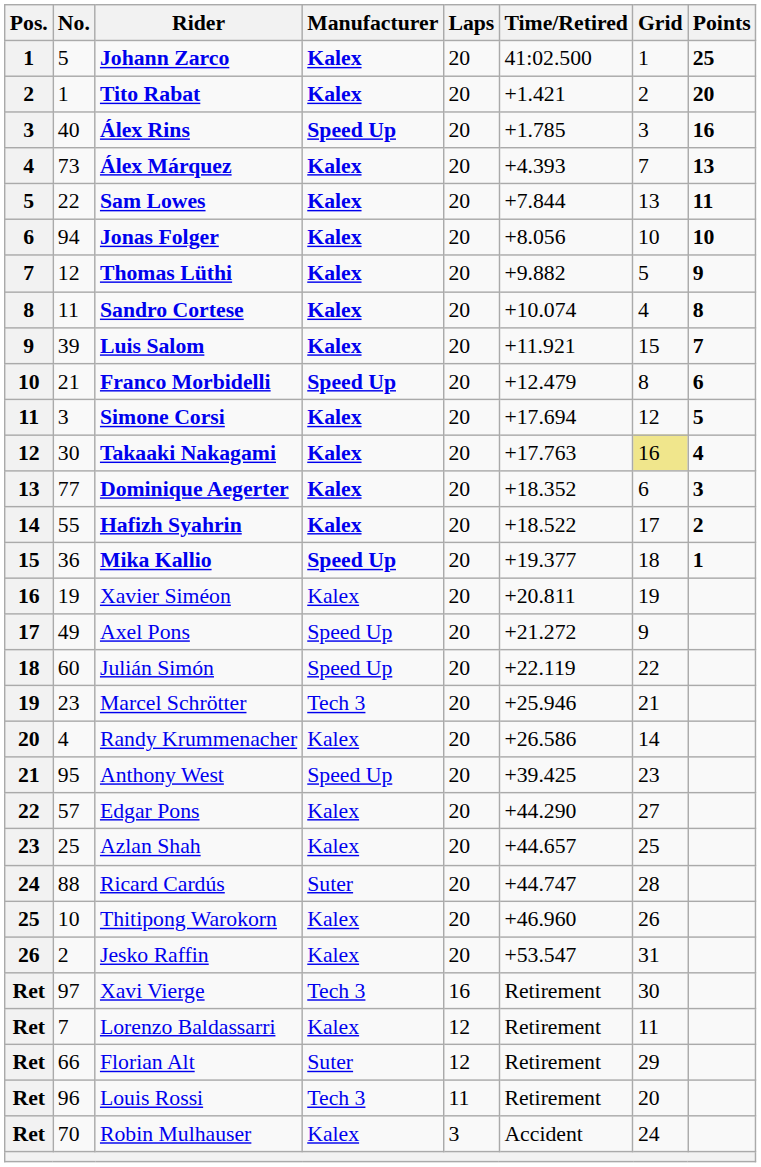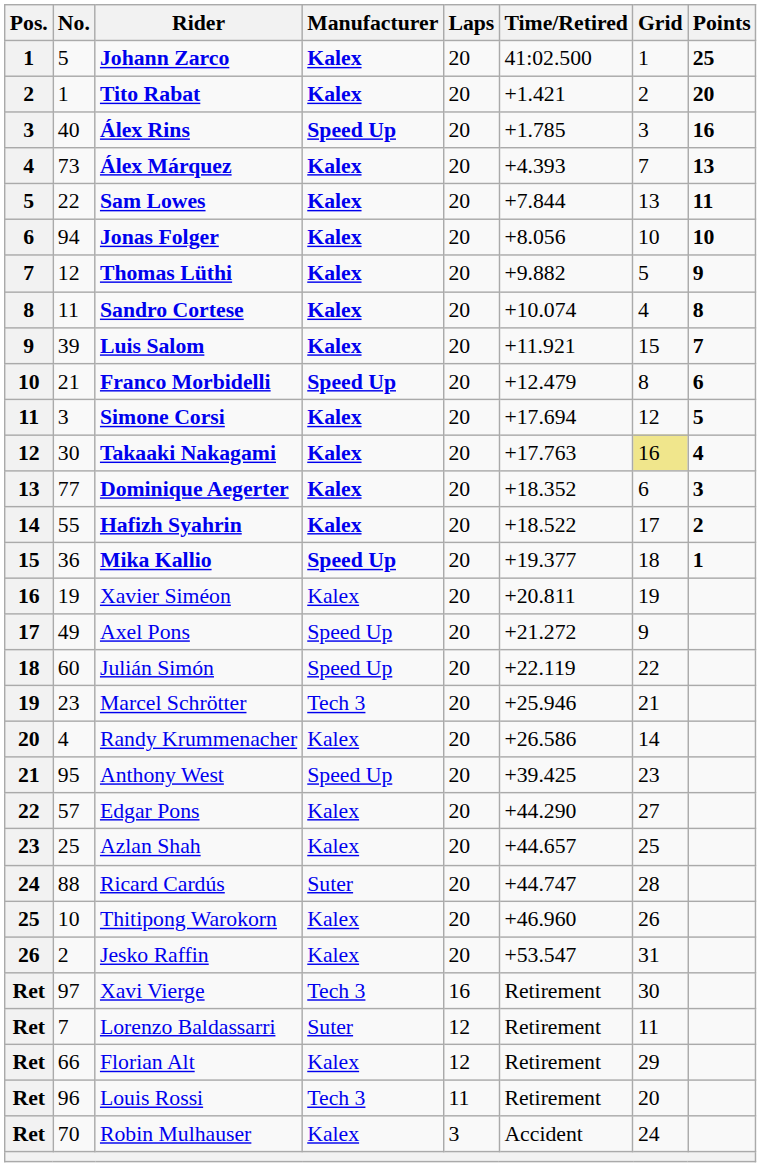Lorenzo Baldassarri | Manufacturer: Kalex -> Suter
Florian Alt | Manufacturer: Suter -> Kalex
